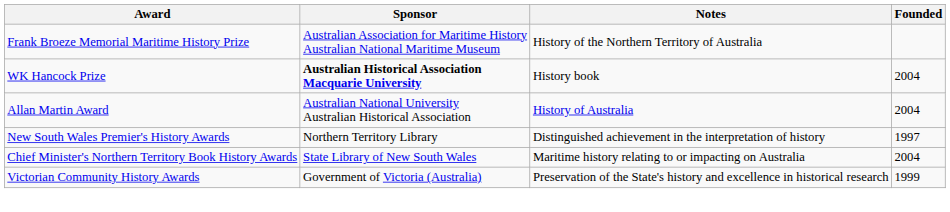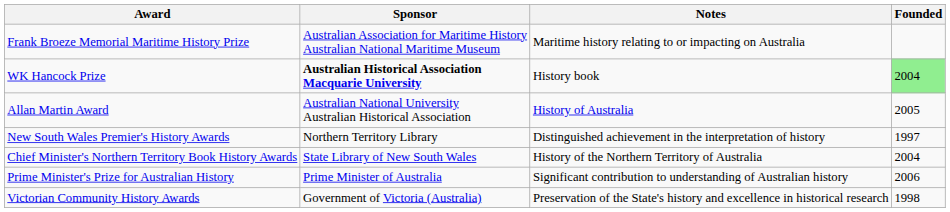Frank Broeze Memorial Maritime History Prize | Notes: History of the Northern Territory of Australia -> Maritime history relating to or impacting on Australia
WK Hancock Prize | Founded: no background -> lightgreen background
Allan Martin Award | Founded: 2004 -> 2005
Chief Minister's Northern Territory Book History Awards | Notes: Maritime history relating to or impacting on Australia -> History of the Northern Territory of Australia
+ row: Prime Minister's Prize for Australian History | Prime Minister of Australia | Significant contribution to understanding of Australian history | 2006
Victorian Community History Awards | Founded: 1999 -> 1998
